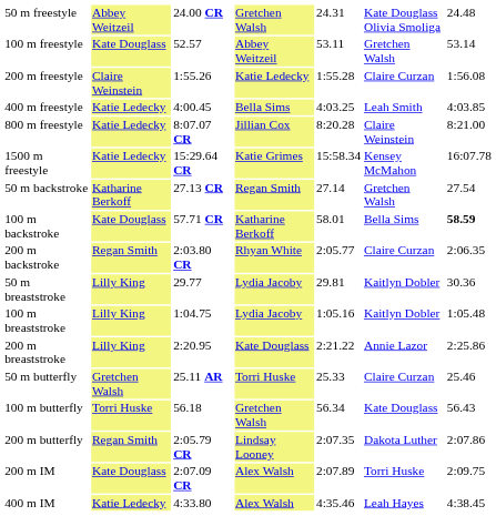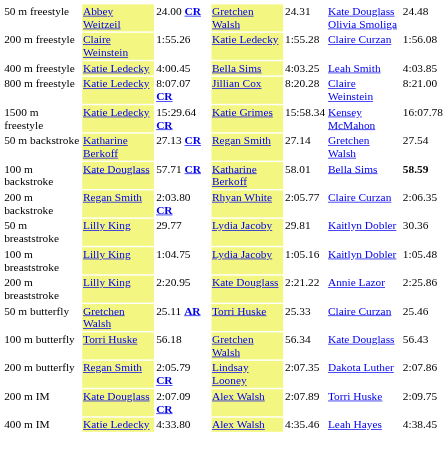- row: 100 m freestyle | Kate Douglass | 52.57 | Abbey Weitzeil | 53.11 | Gretchen Walsh | 53.14
